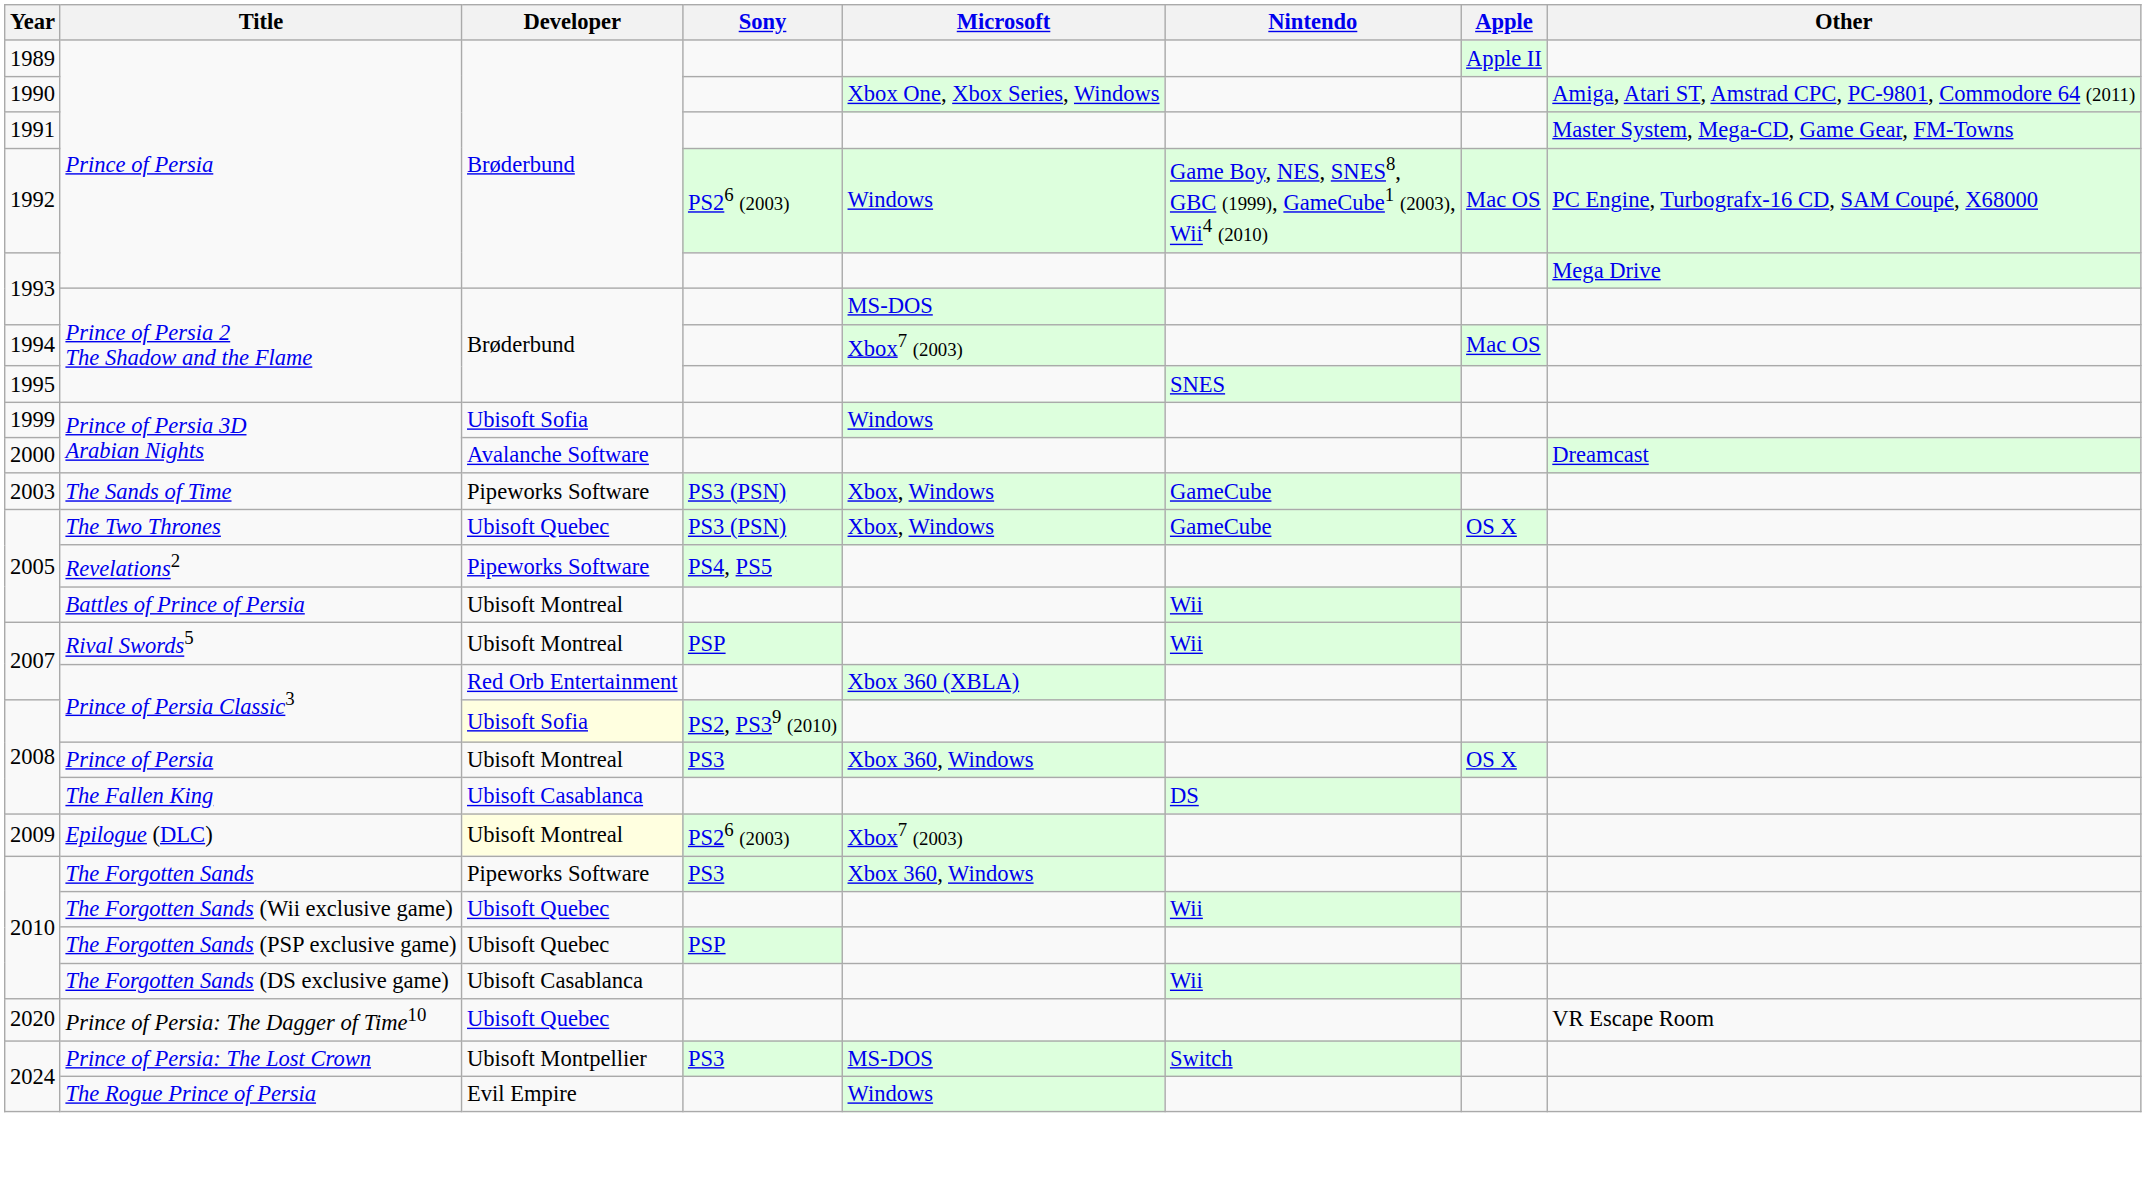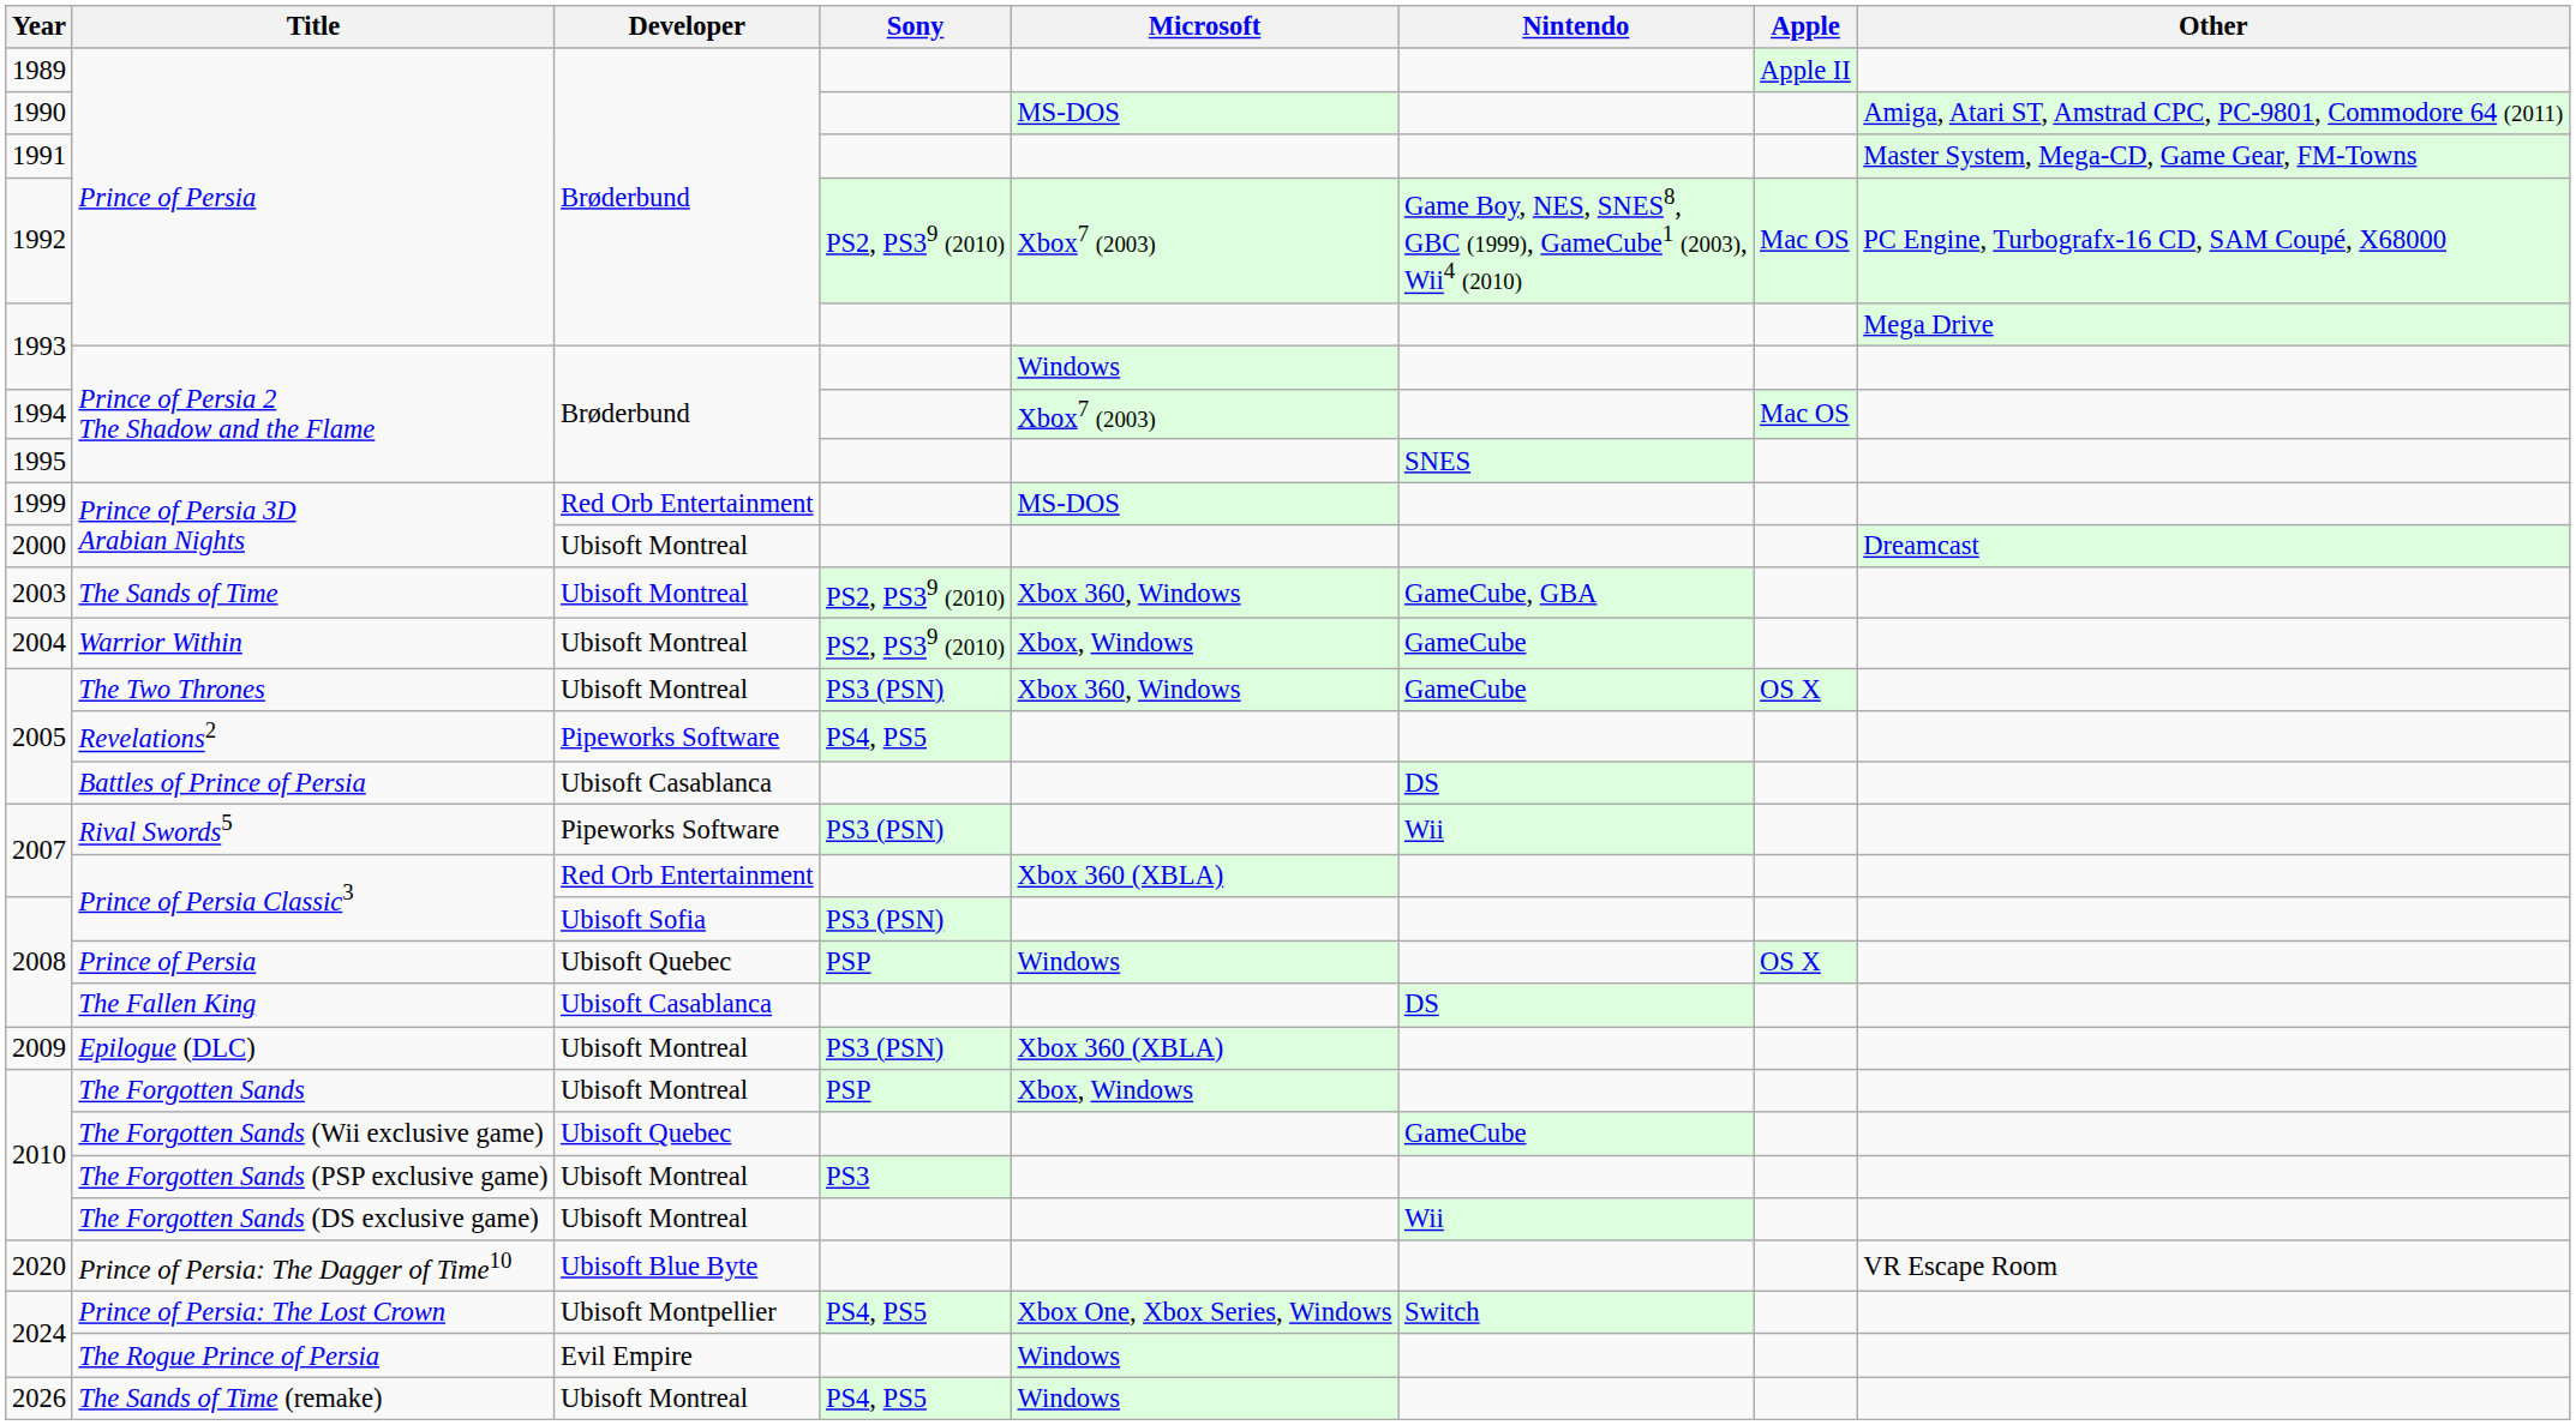1990 / Prince of Persia | Microsoft: Xbox One, Xbox Series, Windows -> MS-DOS
1992 / Prince of Persia | Sony: PS26 (2003) -> PS2, PS39 (2010)
1992 / Prince of Persia | Microsoft: Windows -> Xbox7 (2003)
1993 / Prince of Persia 2 The Shadow and the Flame | Microsoft: MS-DOS -> Windows
1999 / Prince of Persia 3D Arabian Nights | Developer: Ubisoft Sofia -> Red Orb Entertainment
1999 / Prince of Persia 3D Arabian Nights | Microsoft: Windows -> MS-DOS
2000 / Prince of Persia 3D Arabian Nights | Developer: Avalanche Software -> Ubisoft Montreal
The Sands of Time | Developer: Pipeworks Software -> Ubisoft Montreal
The Sands of Time | Sony: PS3 (PSN) -> PS2, PS39 (2010)
The Sands of Time | Microsoft: Xbox, Windows -> Xbox 360, Windows
The Sands of Time | Nintendo: GameCube -> GameCube, GBA
+ row: 2004 | Warrior Within | Ubisoft Montreal | PS2, PS39 (2010) | Xbox, Windows | GameCube
The Two Thrones | Developer: Ubisoft Quebec -> Ubisoft Montreal
The Two Thrones | Microsoft: Xbox, Windows -> Xbox 360, Windows
Battles of Prince of Persia | Developer: Ubisoft Montreal -> Ubisoft Casablanca
Battles of Prince of Persia | Nintendo: Wii -> DS
Rival Swords5 | Developer: Ubisoft Montreal -> Pipeworks Software
Rival Swords5 | Sony: PSP -> PS3 (PSN)
2008 / Prince of Persia Classic3 | Developer: lightyellow background -> no background
2008 / Prince of Persia Classic3 | Sony: PS2, PS39 (2010) -> PS3 (PSN)
2008 / Prince of Persia | Developer: Ubisoft Montreal -> Ubisoft Quebec
2008 / Prince of Persia | Sony: PS3 -> PSP
2008 / Prince of Persia | Microsoft: Xbox 360, Windows -> Windows
Epilogue (DLC) | Developer: lightyellow background -> no background
Epilogue (DLC) | Sony: PS26 (2003) -> PS3 (PSN)
Epilogue (DLC) | Microsoft: Xbox7 (2003) -> Xbox 360 (XBLA)
The Forgotten Sands | Developer: Pipeworks Software -> Ubisoft Montreal
The Forgotten Sands | Sony: PS3 -> PSP
The Forgotten Sands | Microsoft: Xbox 360, Windows -> Xbox, Windows
The Forgotten Sands (Wii exclusive game) | Nintendo: Wii -> GameCube
The Forgotten Sands (PSP exclusive game) | Developer: Ubisoft Quebec -> Ubisoft Montreal
The Forgotten Sands (PSP exclusive game) | Sony: PSP -> PS3
The Forgotten Sands (DS exclusive game) | Developer: Ubisoft Casablanca -> Ubisoft Montreal
Prince of Persia: The Dagger of Time10 | Developer: Ubisoft Quebec -> Ubisoft Blue Byte
Prince of Persia: The Lost Crown | Sony: PS3 -> PS4, PS5
Prince of Persia: The Lost Crown | Microsoft: MS-DOS -> Xbox One, Xbox Series, Windows
+ row: 2026 | The Sands of Time (remake) | Ubisoft Montreal | PS4, PS5 | Windows
